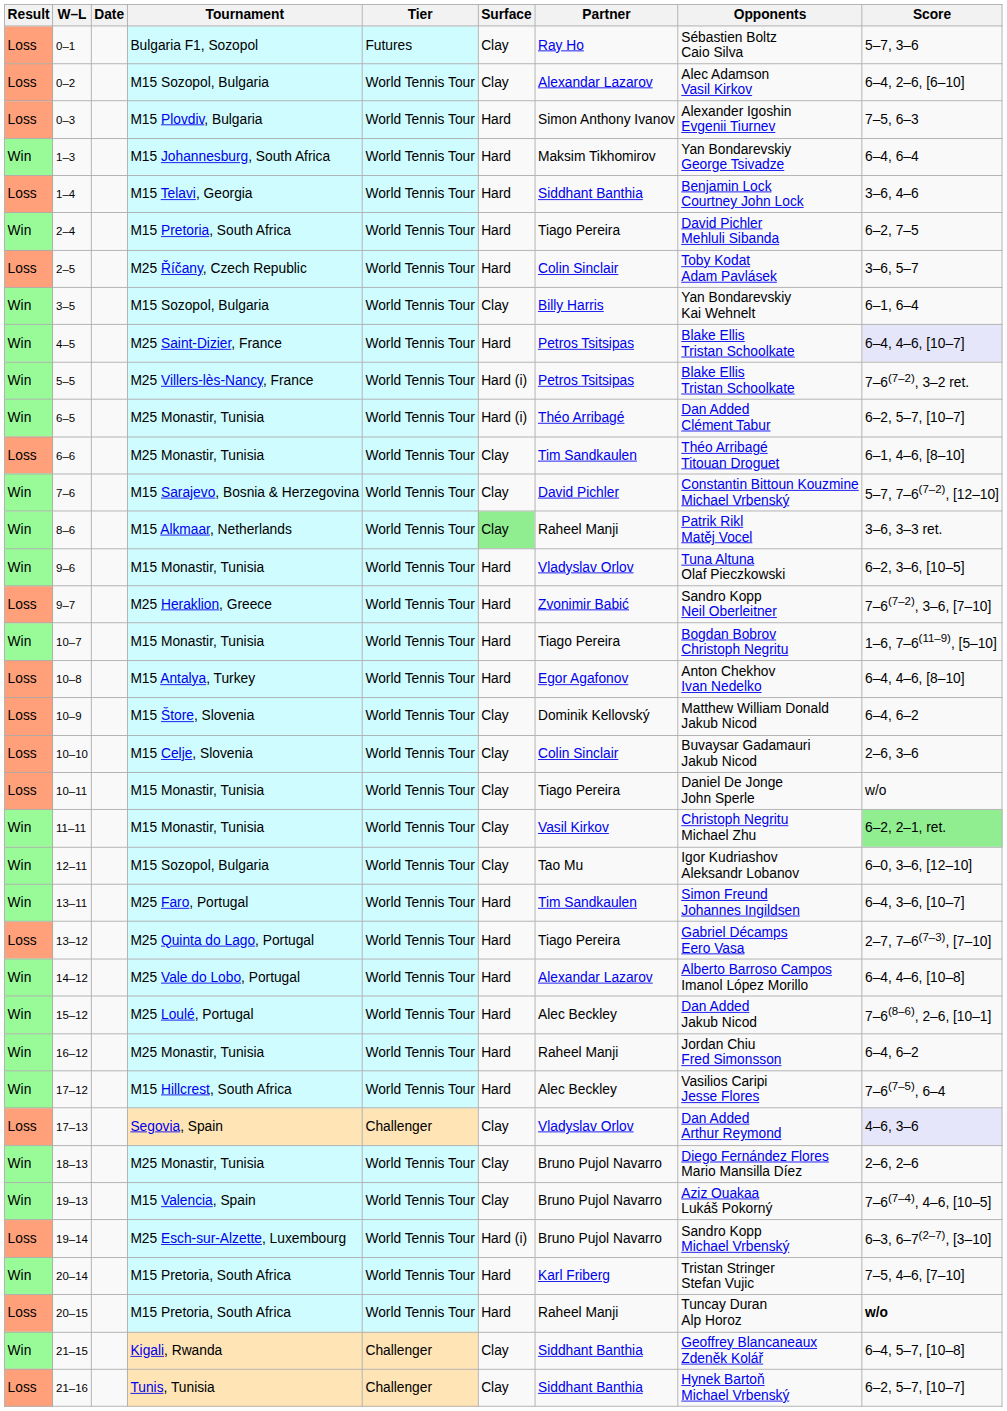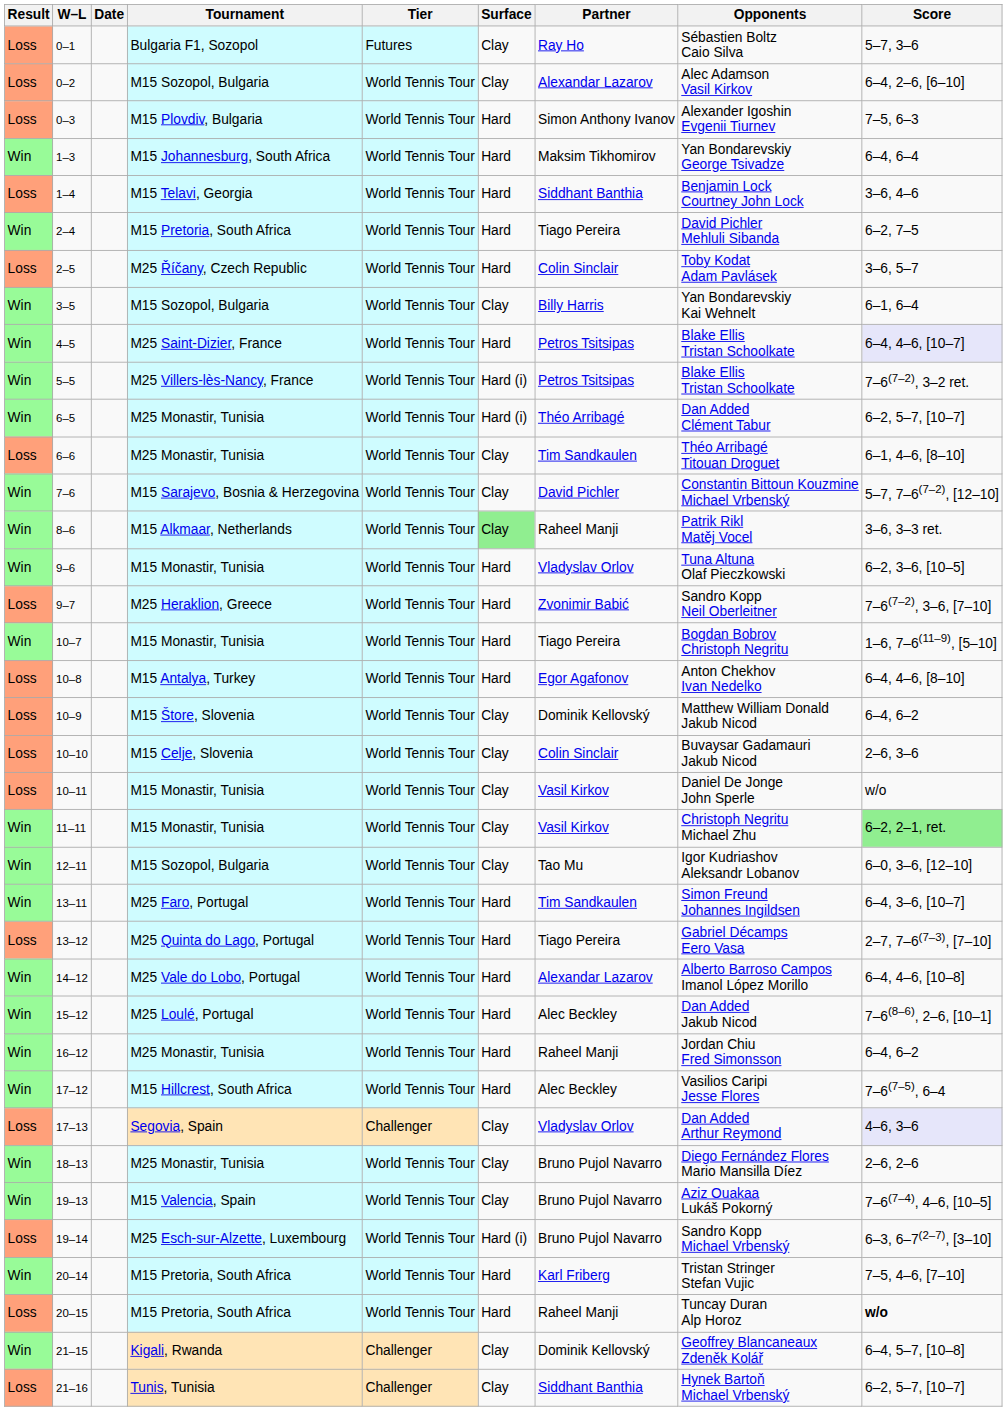10–11 | Partner: Tiago Pereira -> Vasil Kirkov
21–15 | Partner: Siddhant Banthia -> Dominik Kellovský
